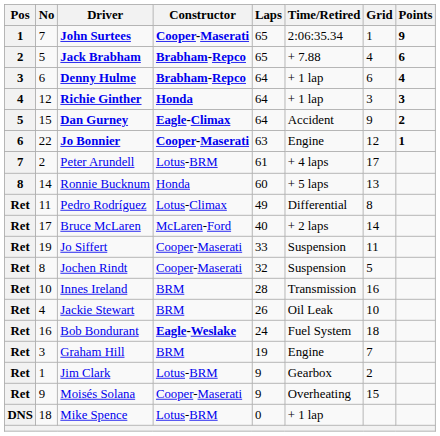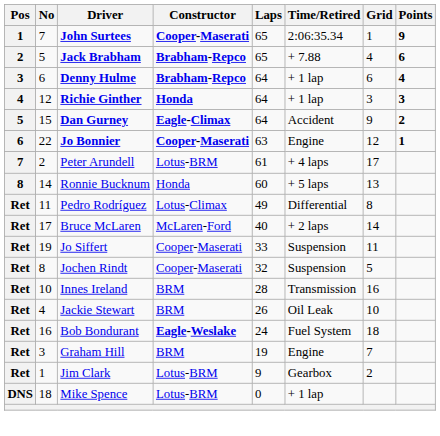- row: Ret | 9 | Moisés Solana | Cooper-Maserati | 9 | Overheating | 15
